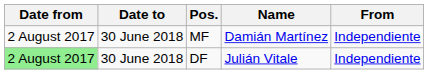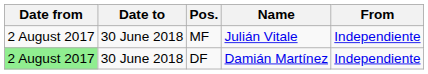MF | Name: Damián Martínez -> Julián Vitale
DF | Name: Julián Vitale -> Damián Martínez
